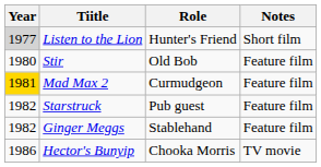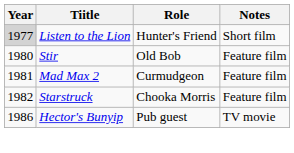Mad Max 2 | Year: gold background -> no background
Starstruck | Role: Pub guest -> Chooka Morris
- row: 1982 | Ginger Meggs | Stablehand | Feature film
Hector's Bunyip | Role: Chooka Morris -> Pub guest
